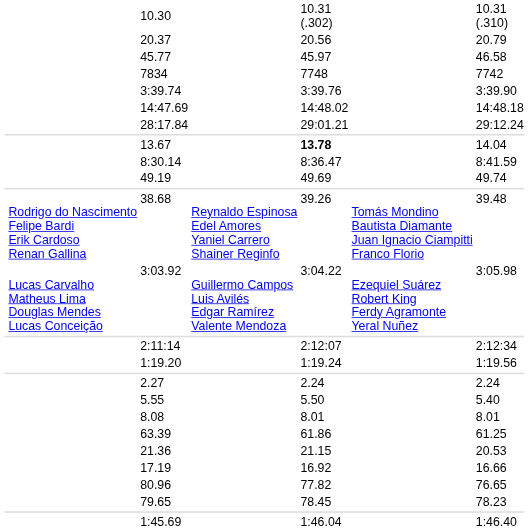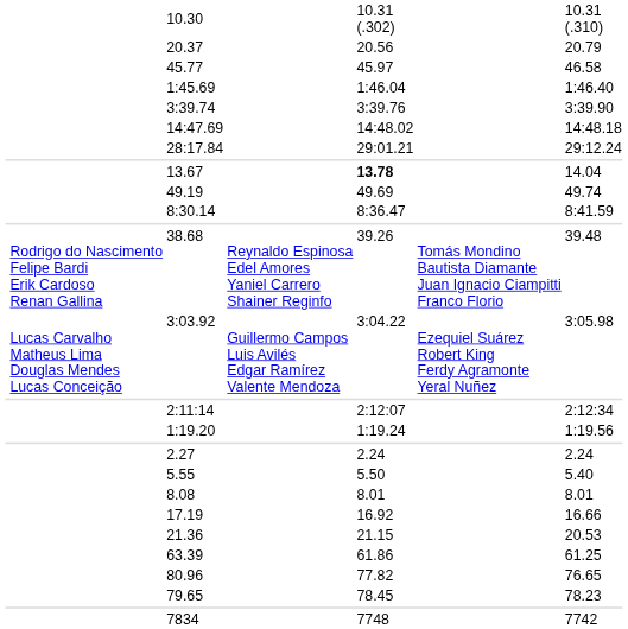rows swapped: 1:45.69 <-> 7834
rows swapped: 49.19 <-> 8:30.14
rows swapped: 17.19 <-> 63.39
